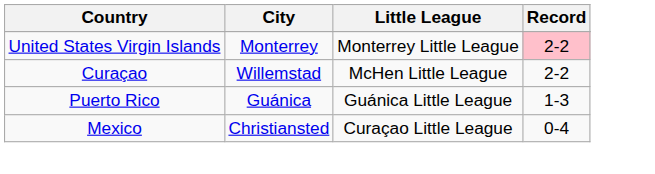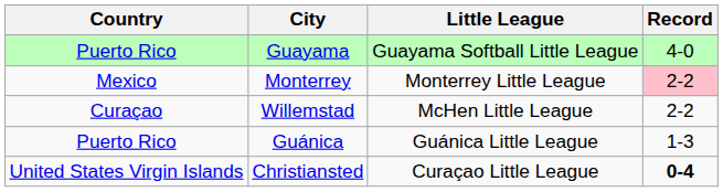+ row: Puerto Rico | Guayama | Guayama Softball Little League | 4-0
Monterrey | Country: United States Virgin Islands -> Mexico
Christiansted | Country: Mexico -> United States Virgin Islands
Christiansted | Record: normal -> bold
